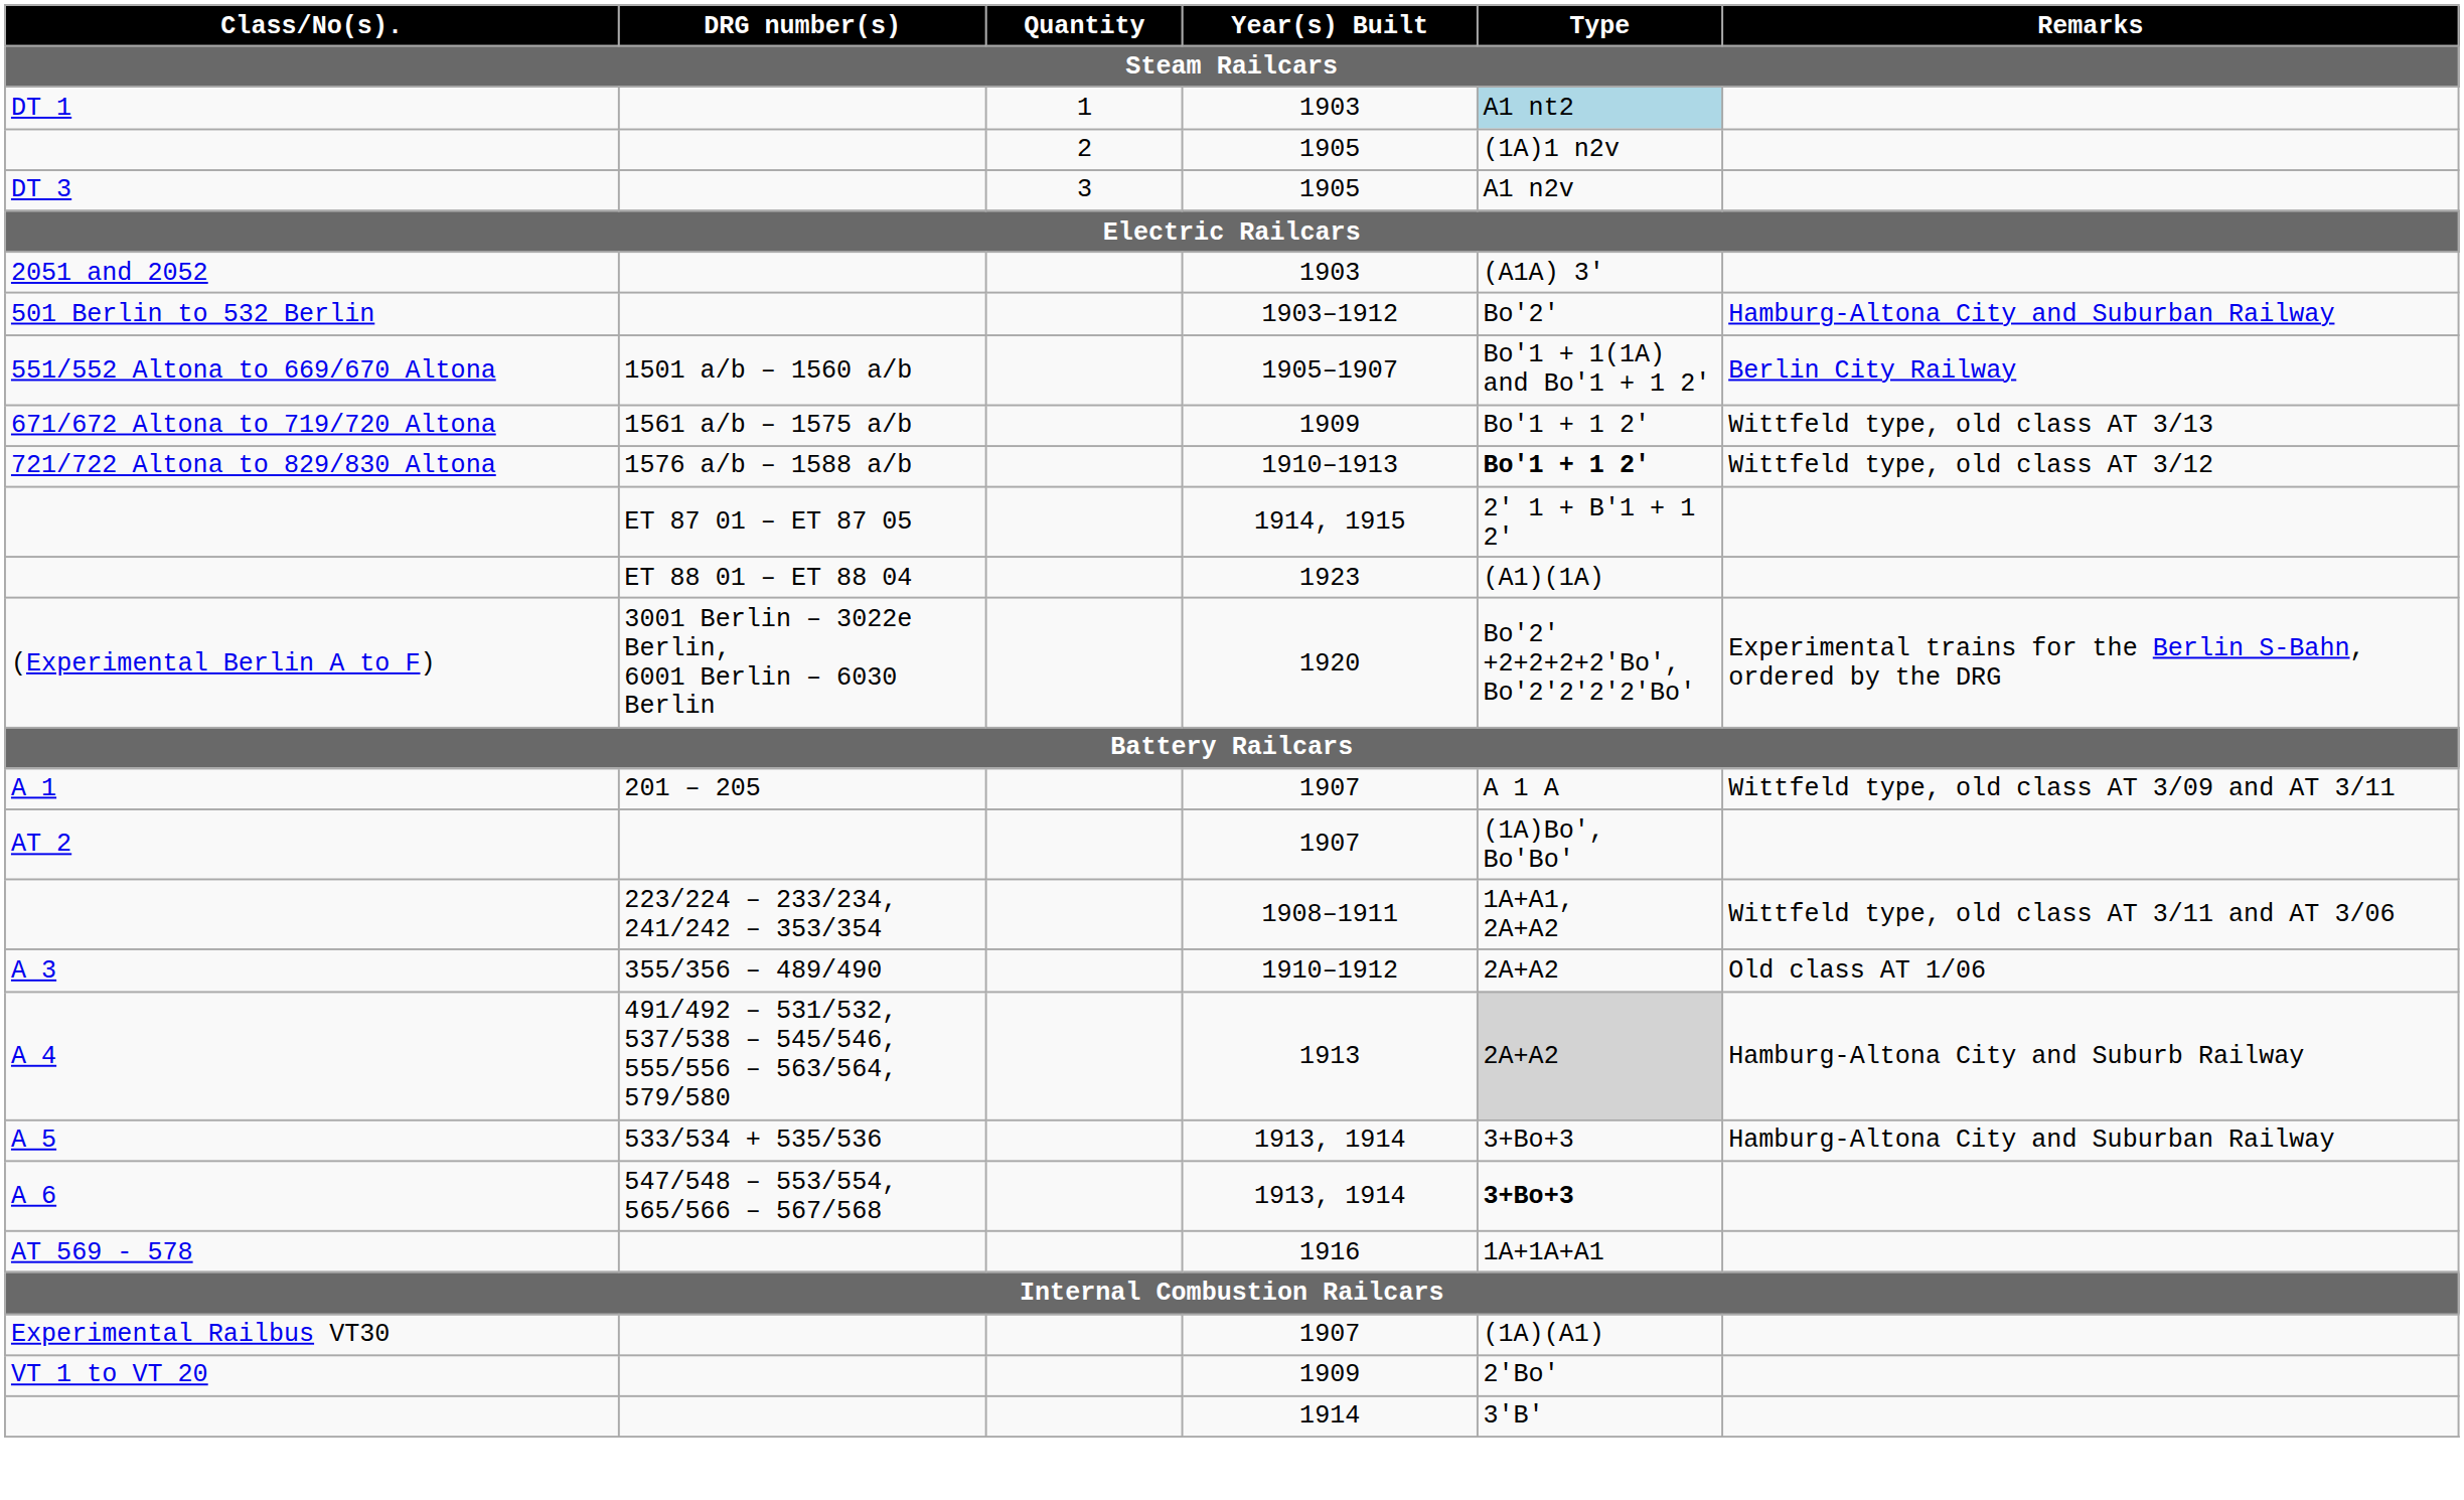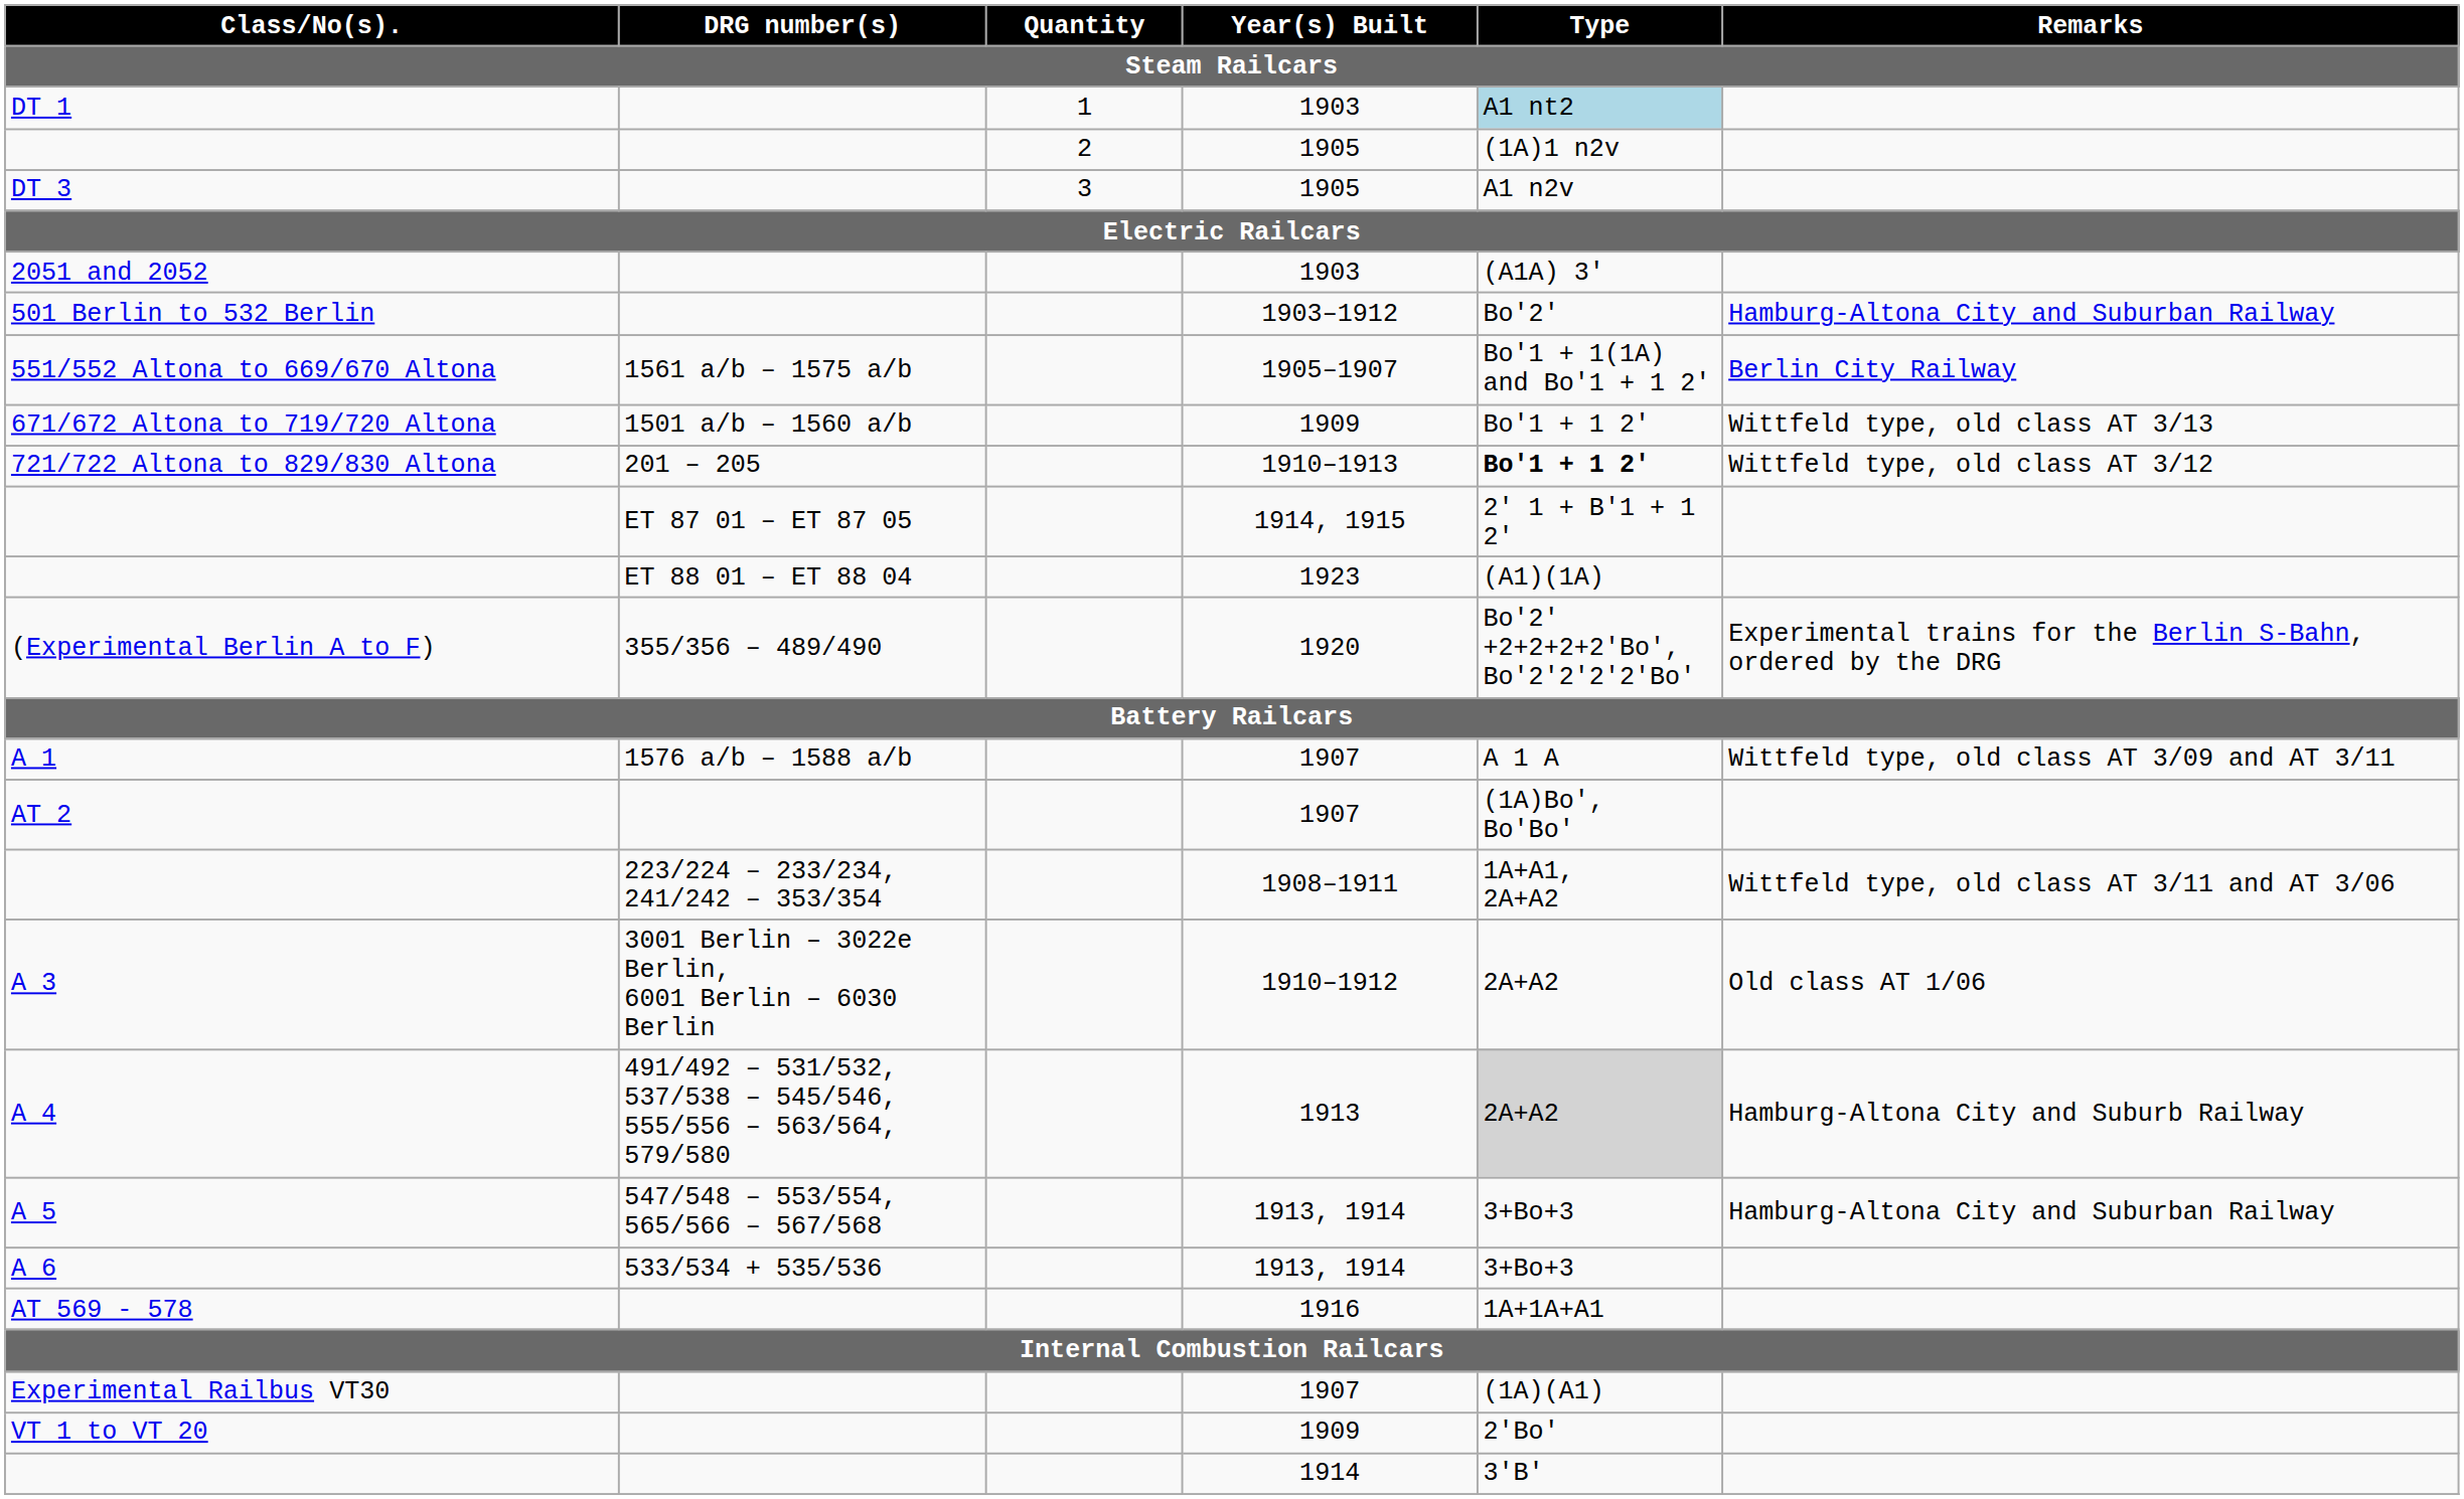551/552 Altona to 669/670 Altona | DRG number(s): 1501 a/b – 1560 a/b -> 1561 a/b – 1575 a/b
671/672 Altona to 719/720 Altona | DRG number(s): 1561 a/b – 1575 a/b -> 1501 a/b – 1560 a/b
721/722 Altona to 829/830 Altona | DRG number(s): 1576 a/b – 1588 a/b -> 201 – 205
(Experimental Berlin A to F) | DRG number(s): 3001 Berlin – 3022e Berlin, 6001 Berlin – 6030 Berlin -> 355/356 – 489/490
A 1 | DRG number(s): 201 – 205 -> 1576 a/b – 1588 a/b
A 3 | DRG number(s): 355/356 – 489/490 -> 3001 Berlin – 3022e Berlin, 6001 Berlin – 6030 Berlin
A 5 | DRG number(s): 533/534 + 535/536 -> 547/548 – 553/554, 565/566 – 567/568
A 6 | DRG number(s): 547/548 – 553/554, 565/566 – 567/568 -> 533/534 + 535/536
A 6 | Type: bold -> normal
